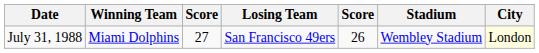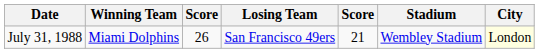July 31, 1988 | column 3: 27 -> 26
July 31, 1988 | column 5: 26 -> 21
